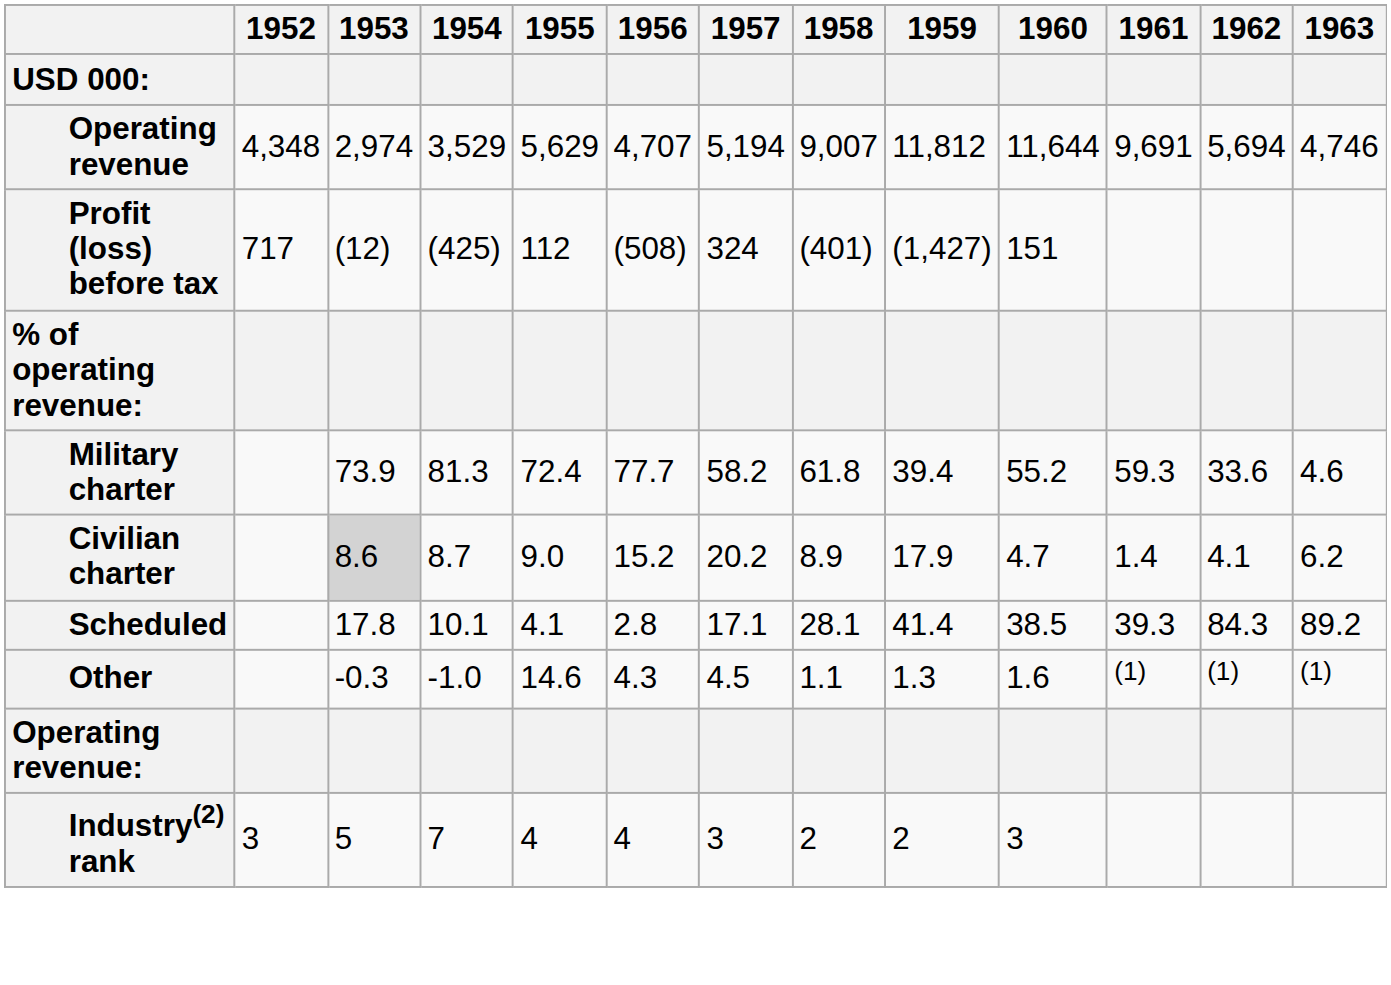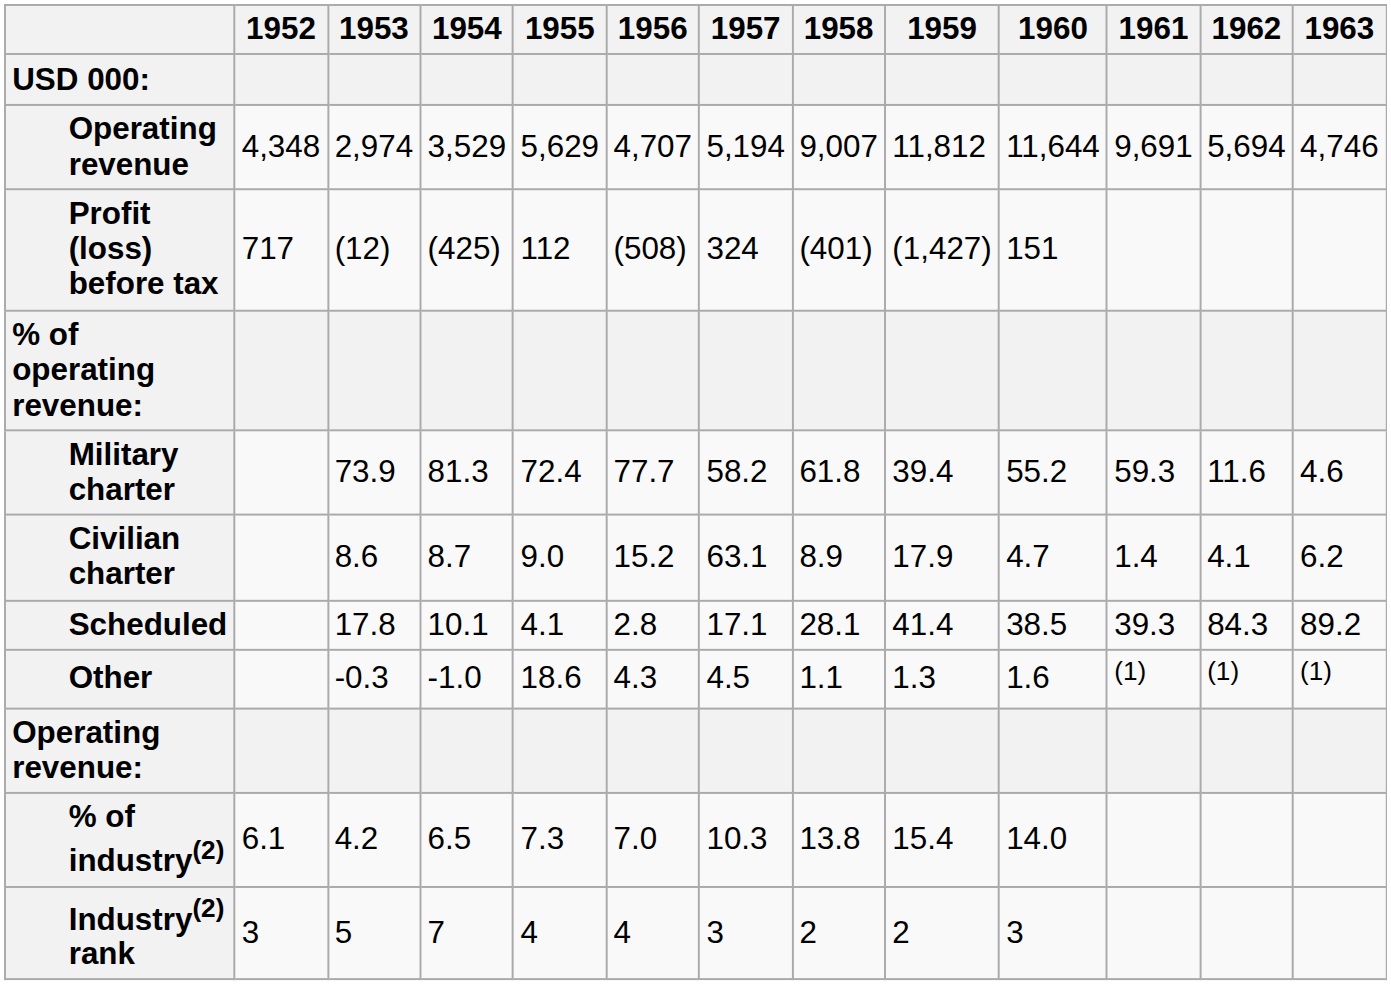Military charter | 1962: 33.6 -> 11.6
Civilian charter | 1953: lightgrey background -> no background
Civilian charter | 1957: 20.2 -> 63.1
Other | 1955: 14.6 -> 18.6
+ row: % of industry(2) | 6.1 | 4.2 | 6.5 | 7.3 | 7.0 | 10.3 | 13.8 | 15.4 | 14.0
